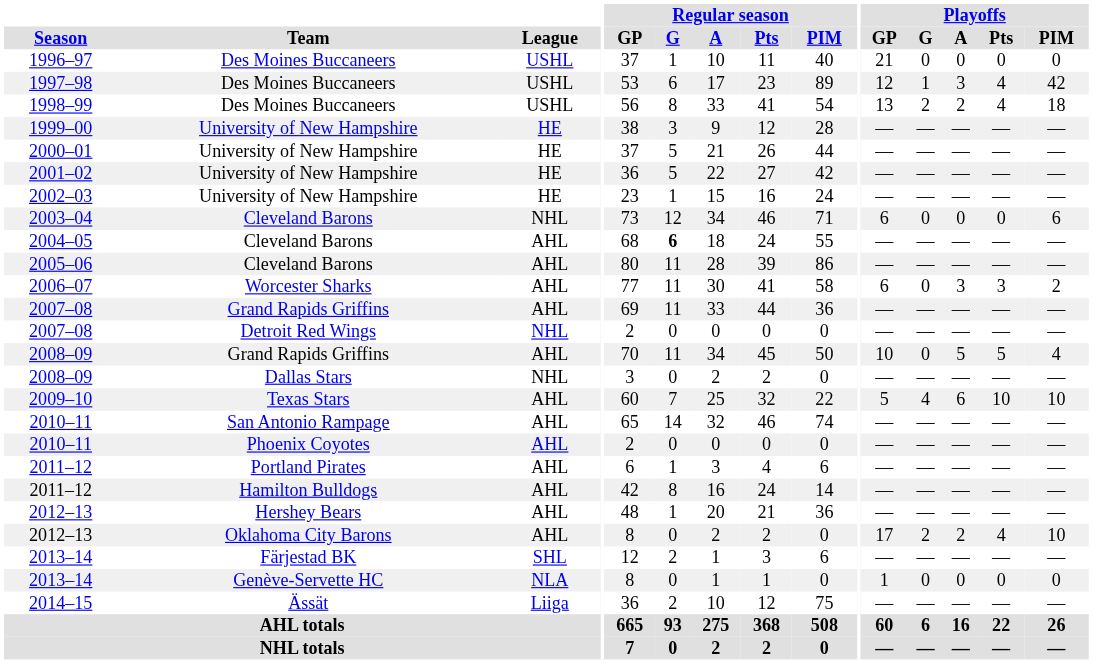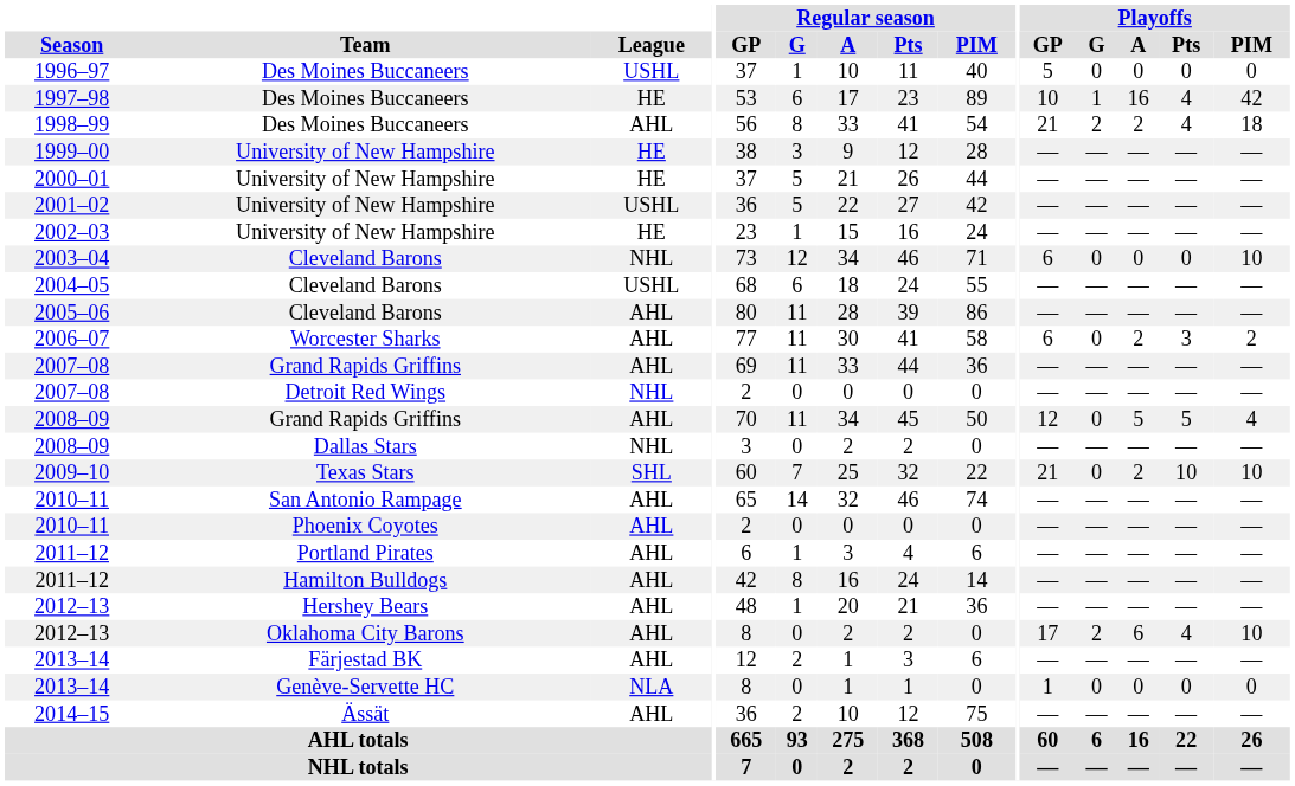1996–97 | Playoffs / GP: 21 -> 5
1997–98 | League: USHL -> HE
1997–98 | Playoffs / GP: 12 -> 10
1997–98 | Playoffs / A: 3 -> 16
1998–99 | League: USHL -> AHL
1998–99 | Playoffs / GP: 13 -> 21
2001–02 | League: HE -> USHL
2003–04 | Playoffs / PIM: 6 -> 10
2004–05 | League: AHL -> USHL
2004–05 | Regular season / G: bold -> normal
2006–07 | Playoffs / A: 3 -> 2
2008–09 / Grand Rapids Griffins | Playoffs / GP: 10 -> 12
2009–10 | League: AHL -> SHL
2009–10 | Playoffs / GP: 5 -> 21
2009–10 | Playoffs / G: 4 -> 0
2009–10 | Playoffs / A: 6 -> 2
2012–13 / Oklahoma City Barons | Playoffs / A: 2 -> 6
2013–14 / Färjestad BK | League: SHL -> AHL
2014–15 | League: Liiga -> AHL
